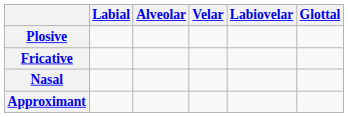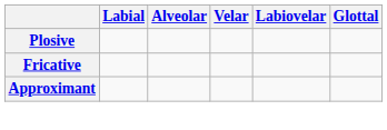- row: Nasal
